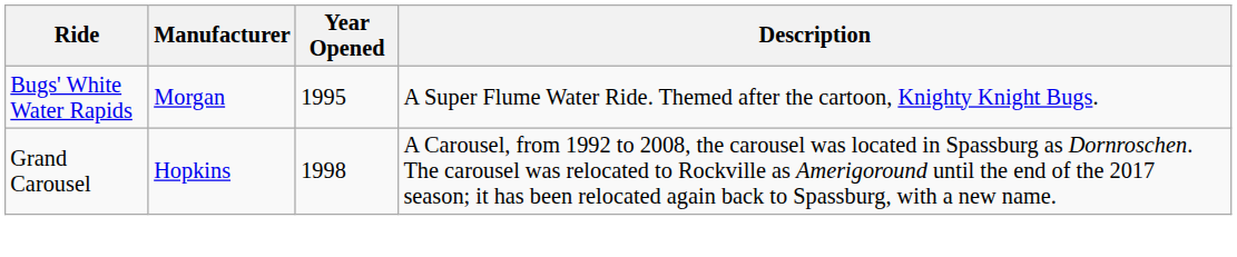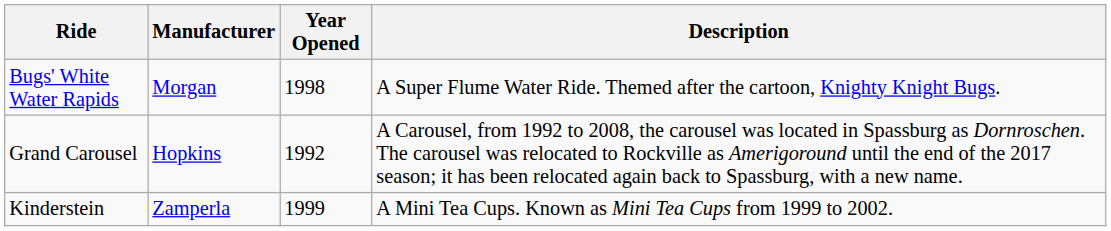Bugs' White Water Rapids | Year Opened: 1995 -> 1998
Grand Carousel | Year Opened: 1998 -> 1992
+ row: Kinderstein | Zamperla | 1999 | A Mini Tea Cups. Known as Mini Tea Cups from 1999 to 2002.
